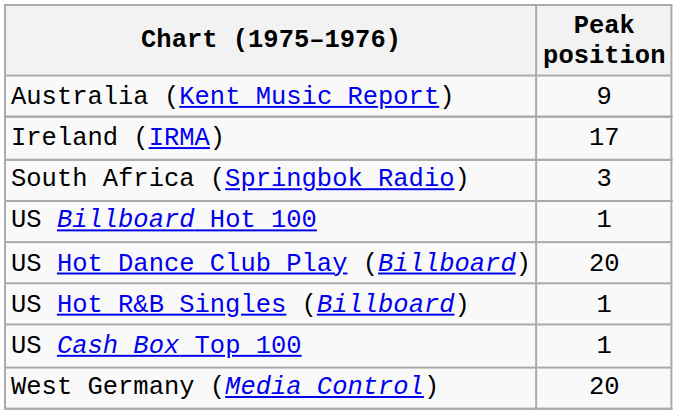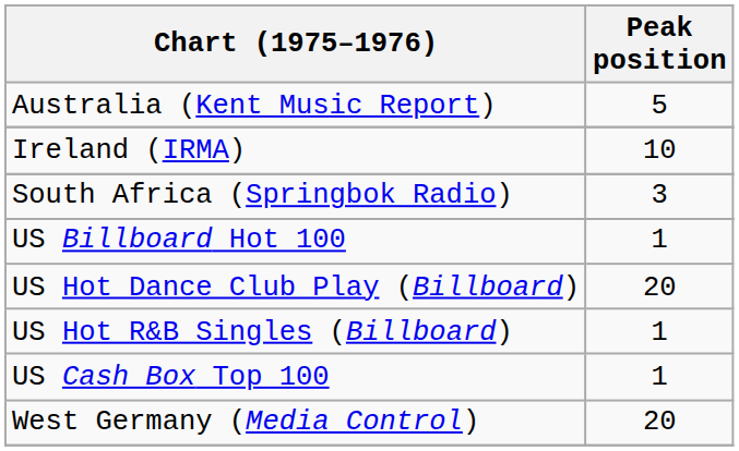Australia (Kent Music Report) | Peak position: 9 -> 5
Ireland (IRMA) | Peak position: 17 -> 10
